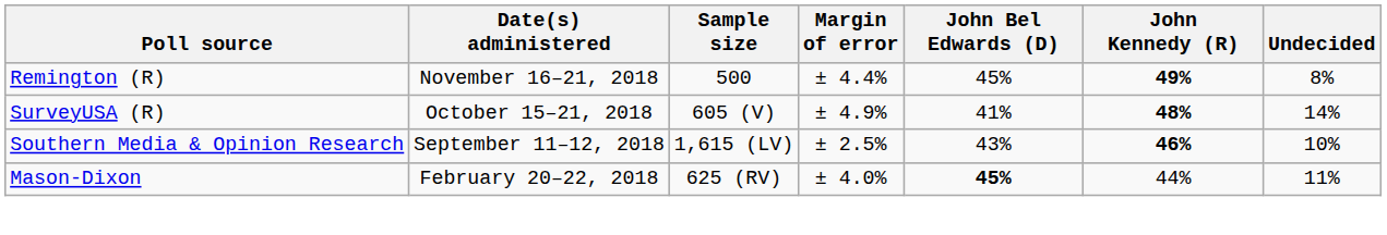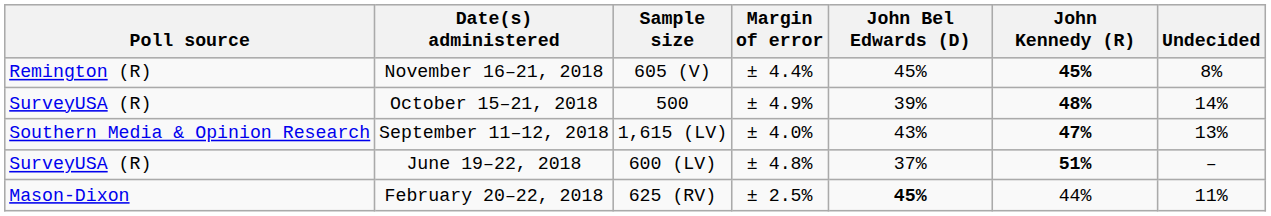November 16–21, 2018 | Sample size: 500 -> 605 (V)
November 16–21, 2018 | John Kennedy (R): 49% -> 45%
October 15–21, 2018 | Sample size: 605 (V) -> 500
October 15–21, 2018 | John Bel Edwards (D): 41% -> 39%
September 11–12, 2018 | Margin of error: ± 2.5% -> ± 4.0%
September 11–12, 2018 | John Kennedy (R): 46% -> 47%
September 11–12, 2018 | Undecided: 10% -> 13%
+ row: SurveyUSA (R) | June 19–22, 2018 | 600 (LV) | ± 4.8% | 37% | 51% | –
February 20–22, 2018 | Margin of error: ± 4.0% -> ± 2.5%
